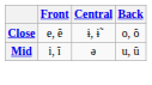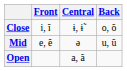Close | Front: e, ẽ -> i, ĩ
Mid | Front: i, ĩ -> e, ẽ
+ row: Open | a, ã
